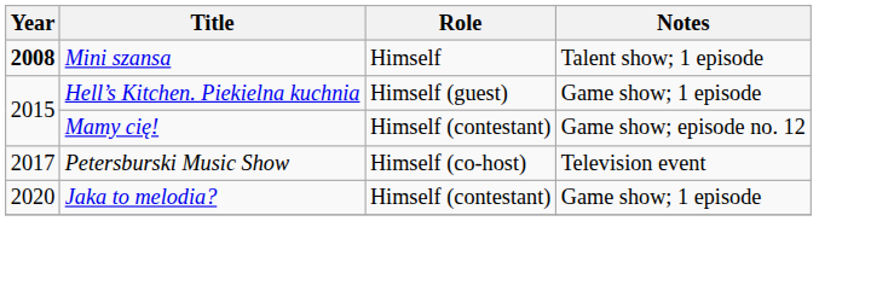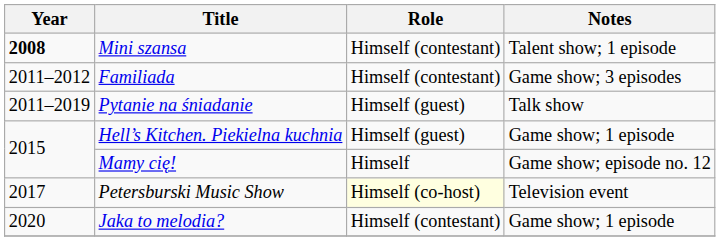Mini szansa | Role: Himself -> Himself (contestant)
+ row: 2011–2012 | Familiada | Himself (contestant) | Game show; 3 episodes
+ row: 2011–2019 | Pytanie na śniadanie | Himself (guest) | Talk show
Mamy cię! | Role: Himself (contestant) -> Himself
Petersburski Music Show | Role: no background -> lightyellow background
